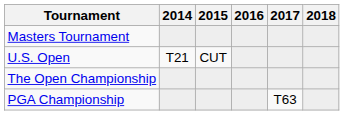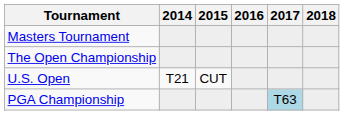rows swapped: U.S. Open <-> The Open Championship
PGA Championship | 2017: no background -> lightblue background
